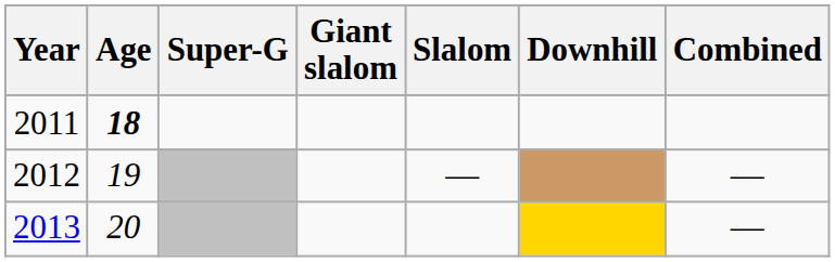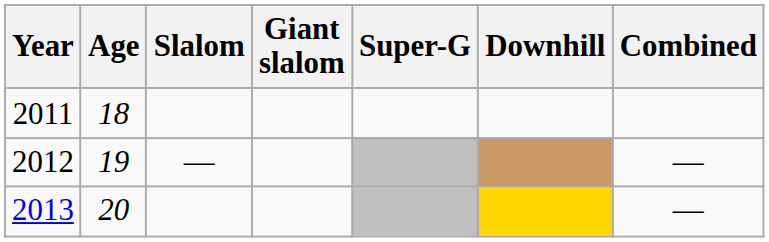columns swapped: Slalom <-> Super-G
2011 | Age: bold -> normal
